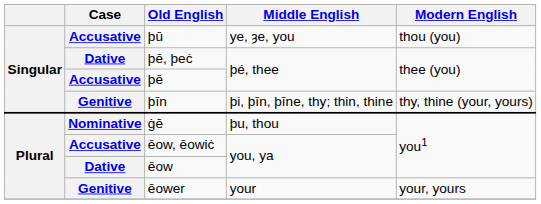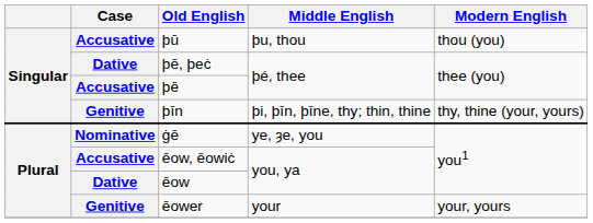þū | Middle English: ye, ȝe, you -> þu, thou
ġē | Middle English: þu, thou -> ye, ȝe, you
